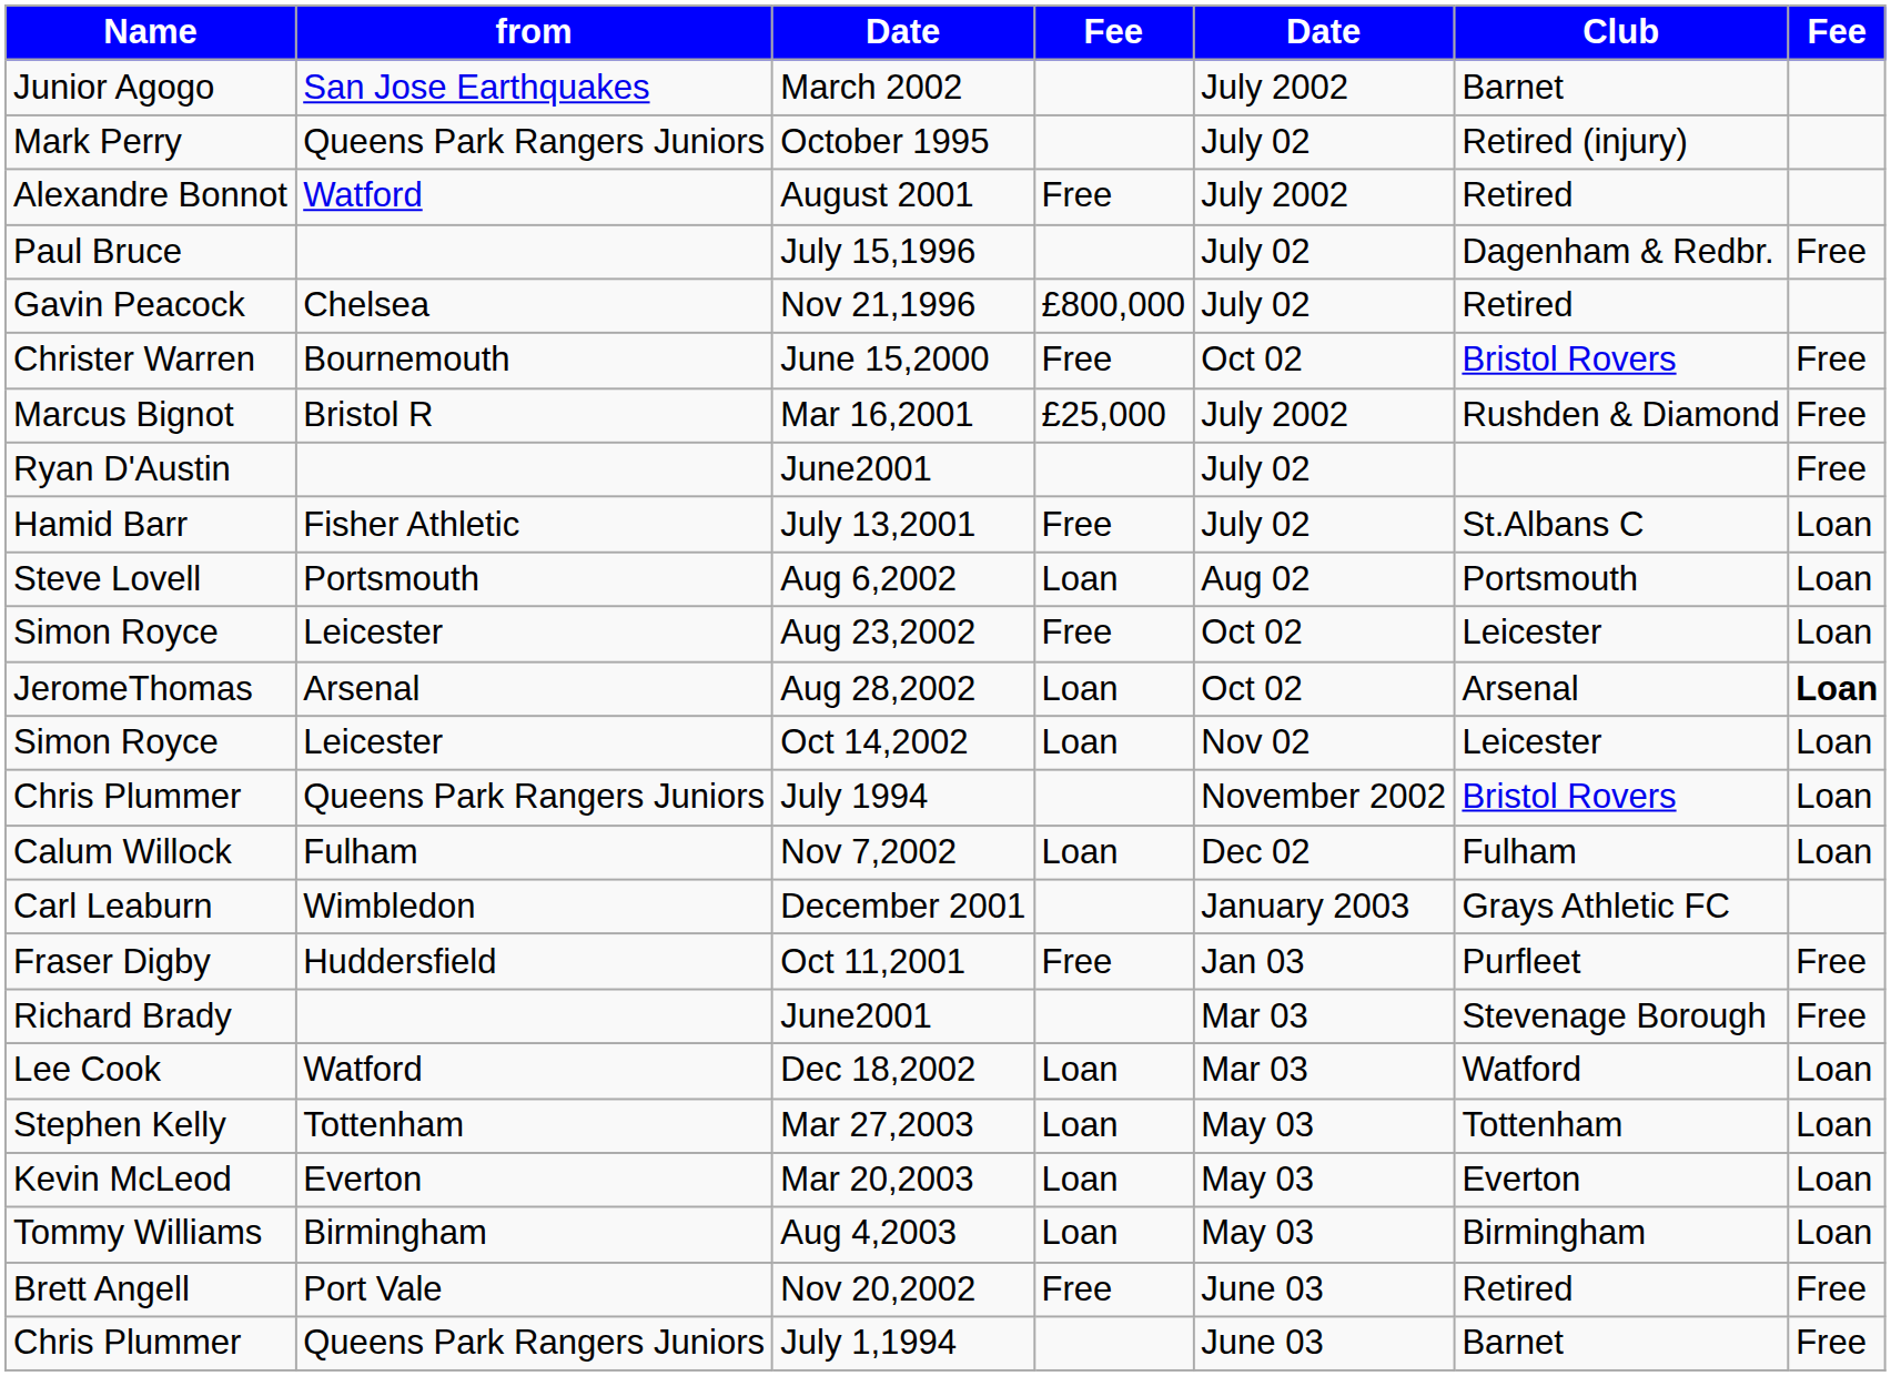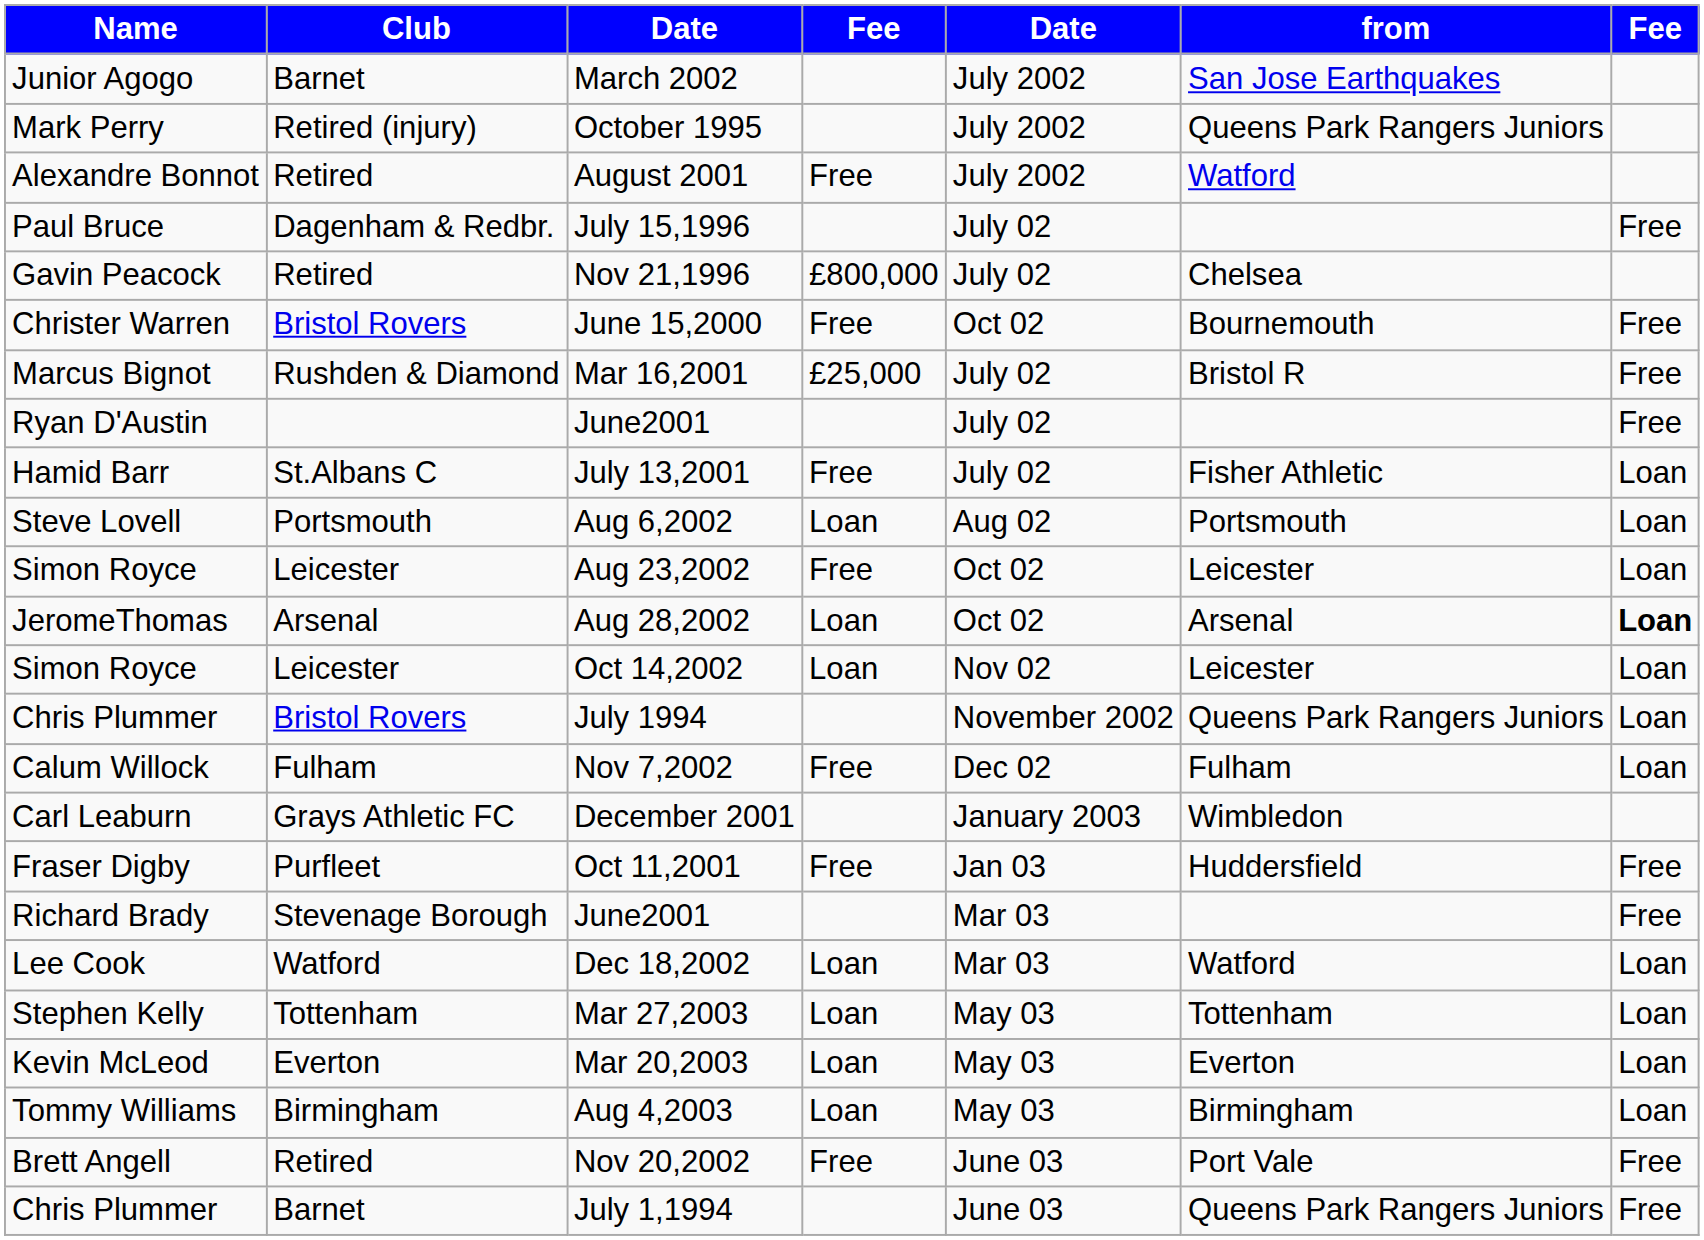columns swapped: from <-> Club
October 1995 | column 5: July 02 -> July 2002
Mar 16,2001 | column 5: July 2002 -> July 02
Nov 7,2002 | column 4: Loan -> Free
